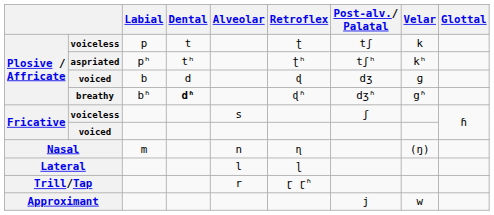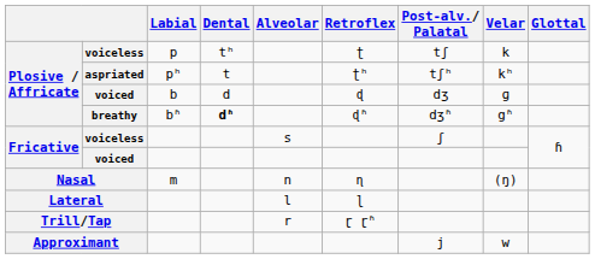Plosive / Affricate / voiceless | Dental: t -> tʰ
aspriated | Dental: tʰ -> t
